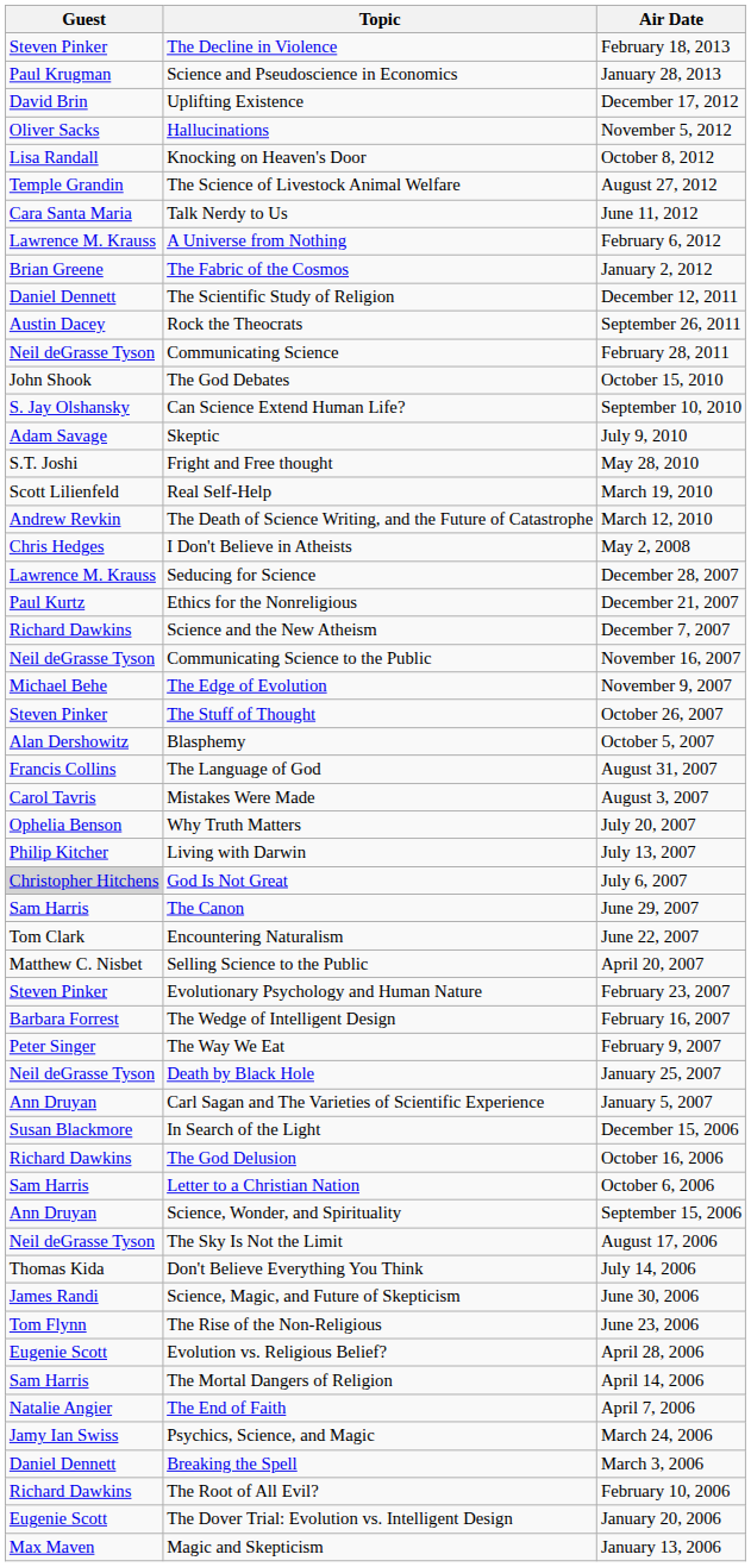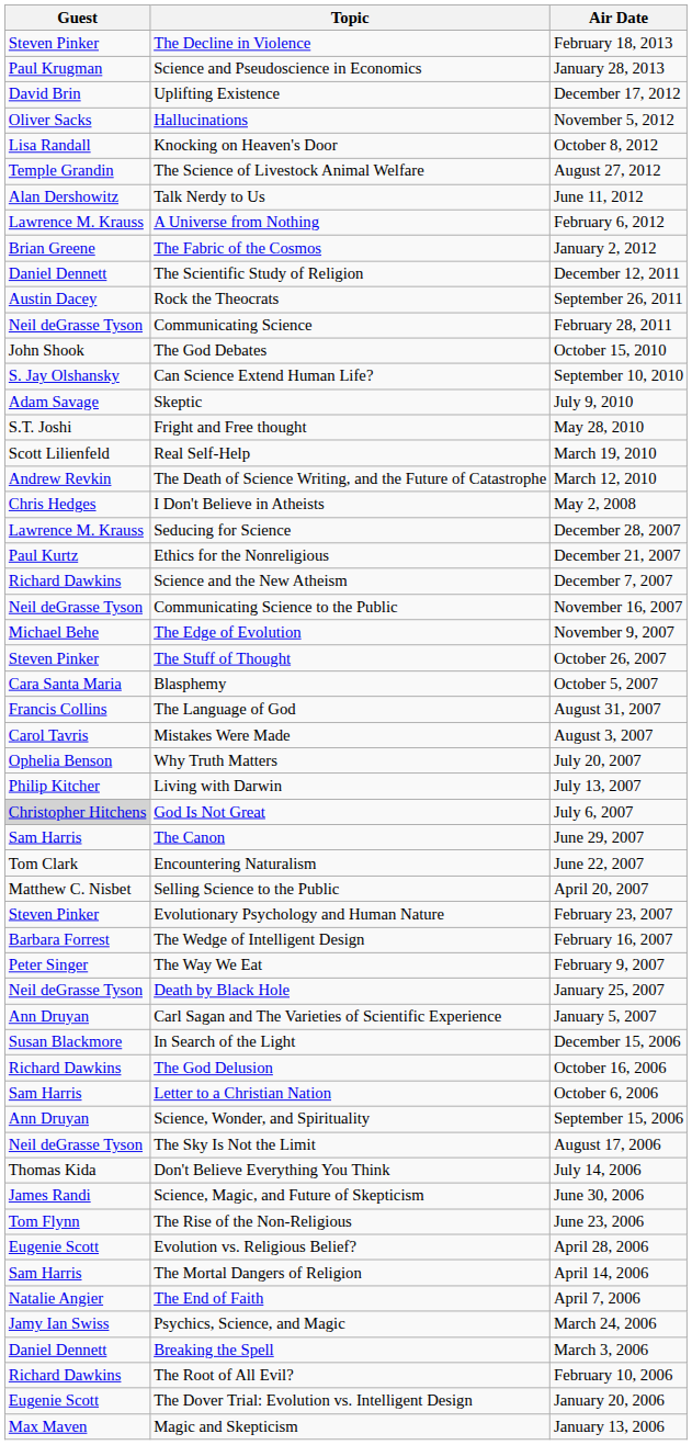Talk Nerdy to Us | Guest: Cara Santa Maria -> Alan Dershowitz
Blasphemy | Guest: Alan Dershowitz -> Cara Santa Maria
